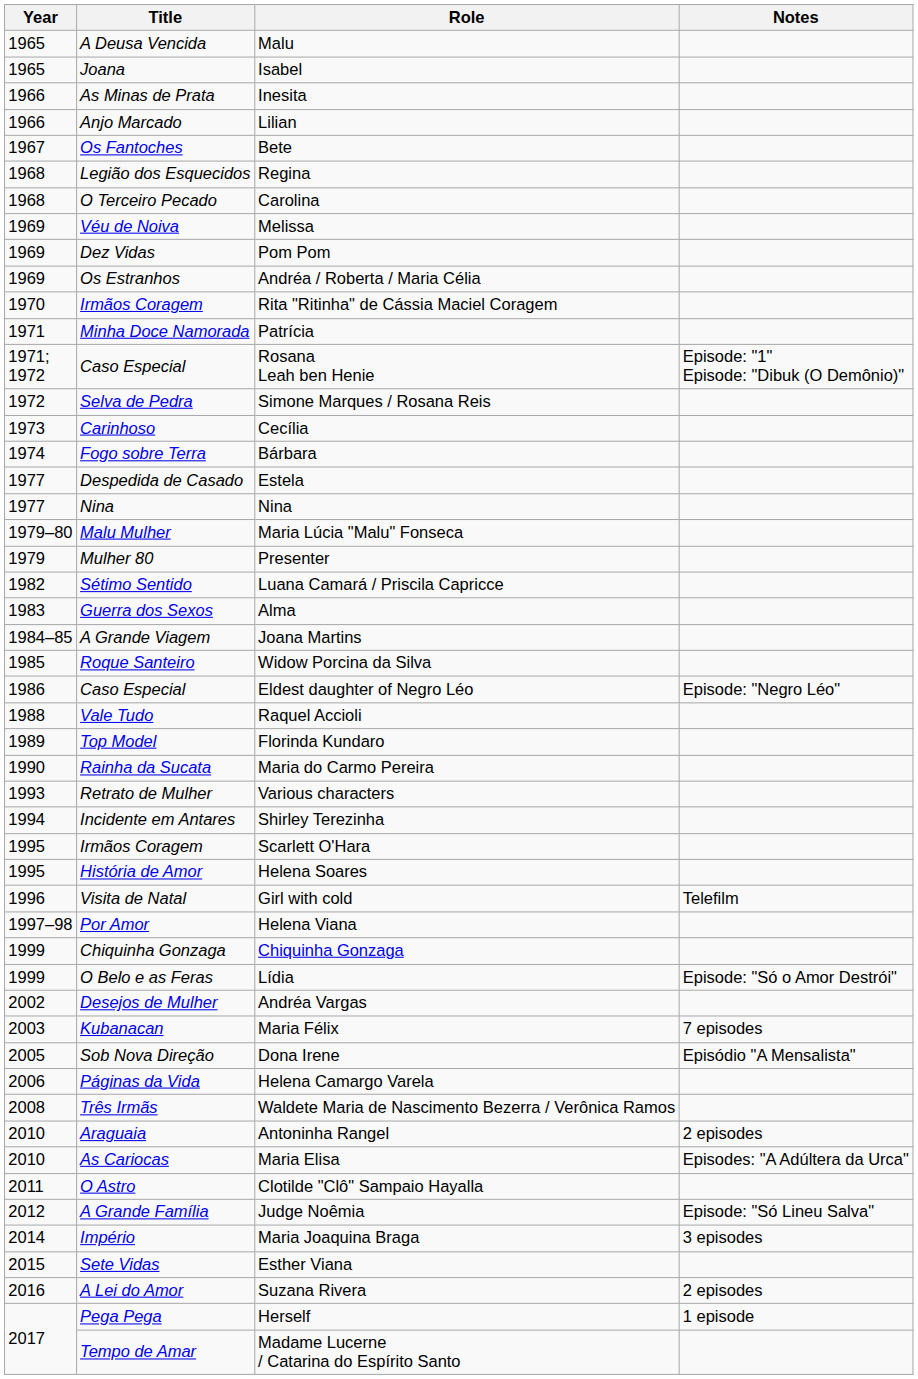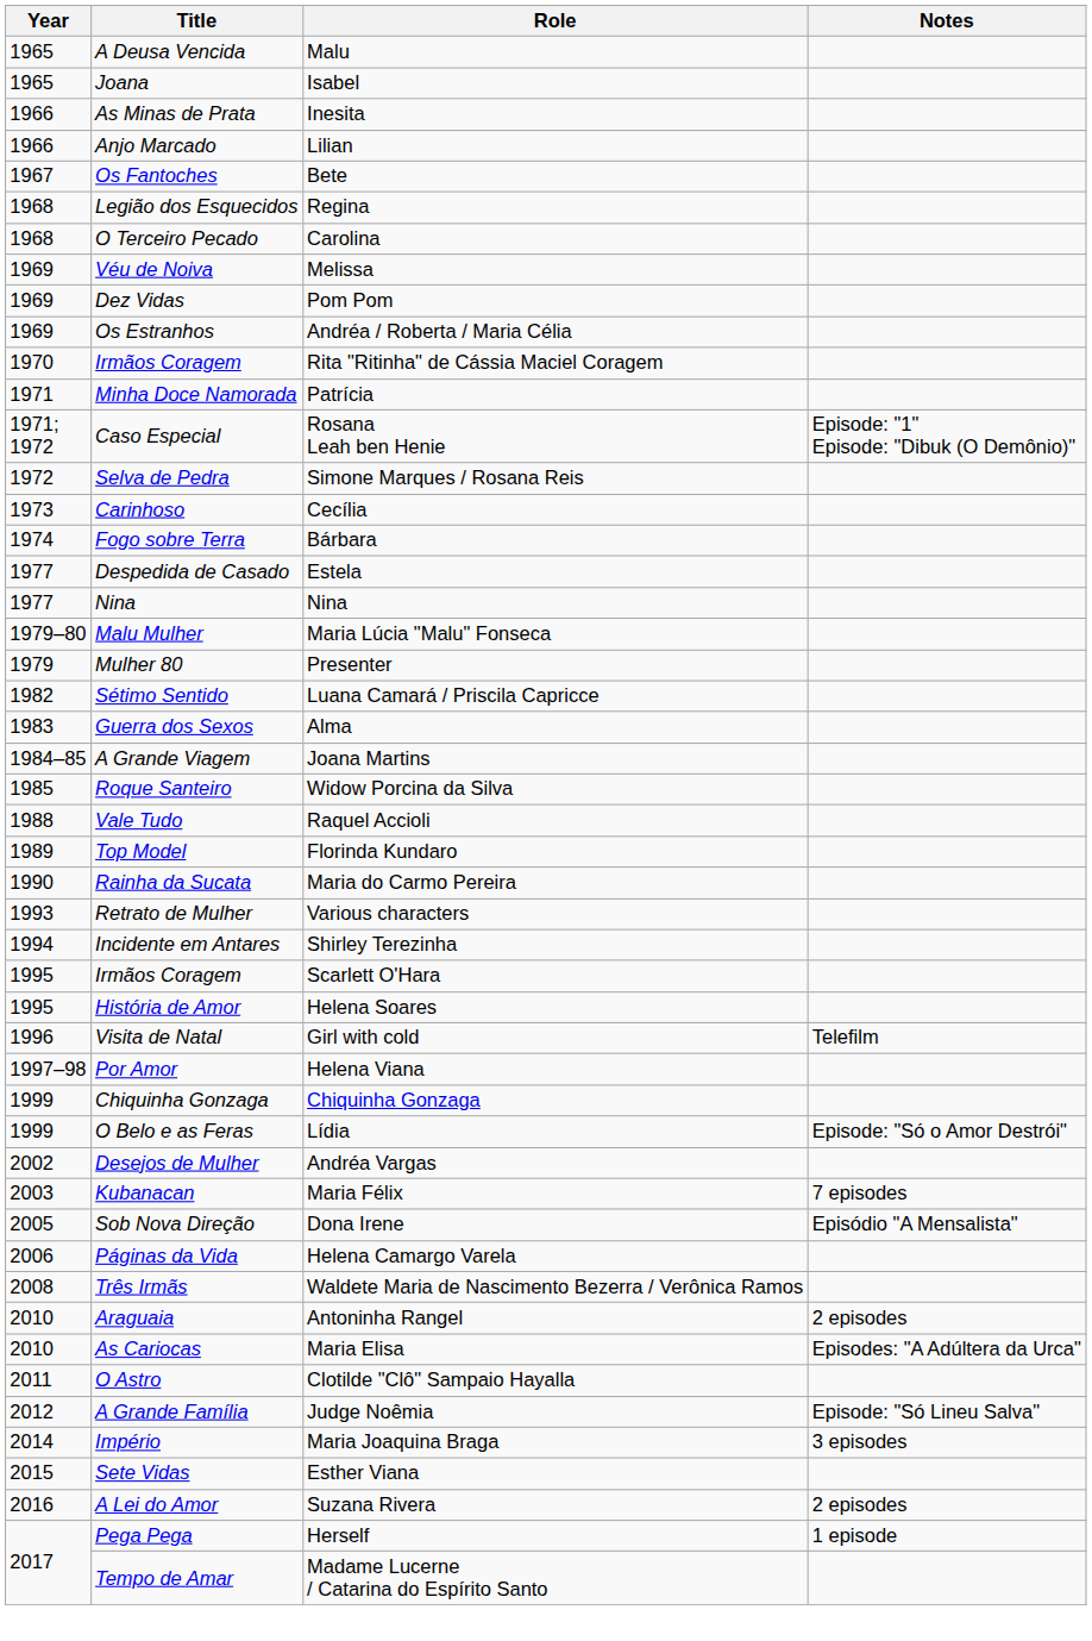- row: 1986 | Caso Especial | Eldest daughter of Negro Léo | Episode: "Negro Léo"
